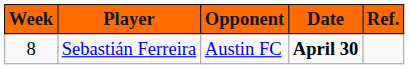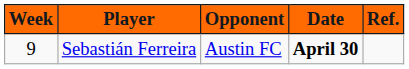Sebastián Ferreira | Week: 8 -> 9
